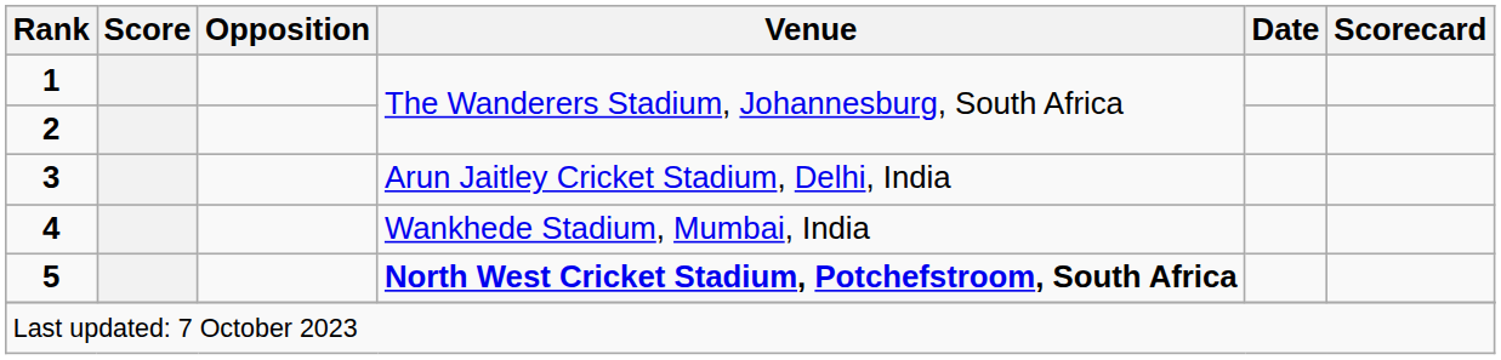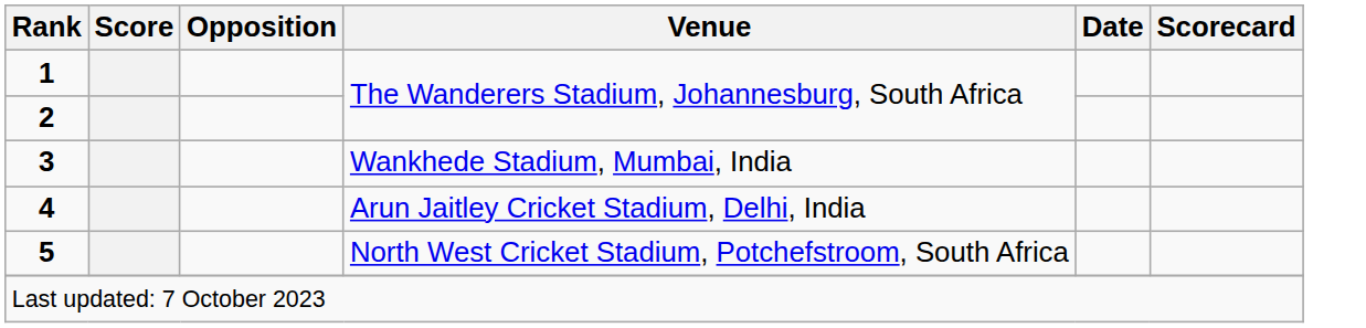3 | Venue: Arun Jaitley Cricket Stadium, Delhi, India -> Wankhede Stadium, Mumbai, India
4 | Venue: Wankhede Stadium, Mumbai, India -> Arun Jaitley Cricket Stadium, Delhi, India
5 | Venue: bold -> normal
